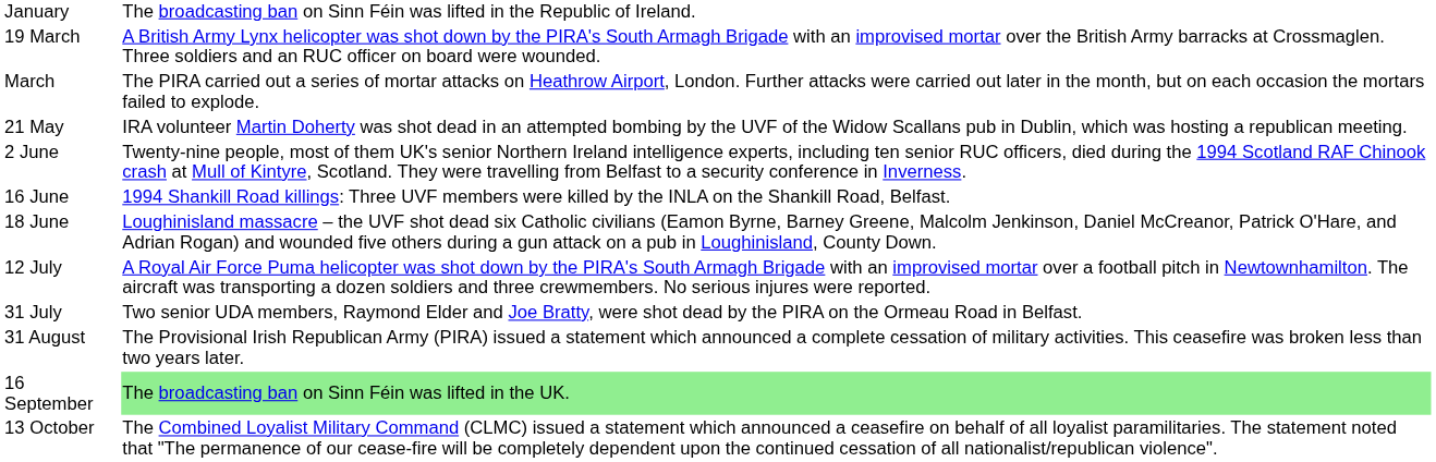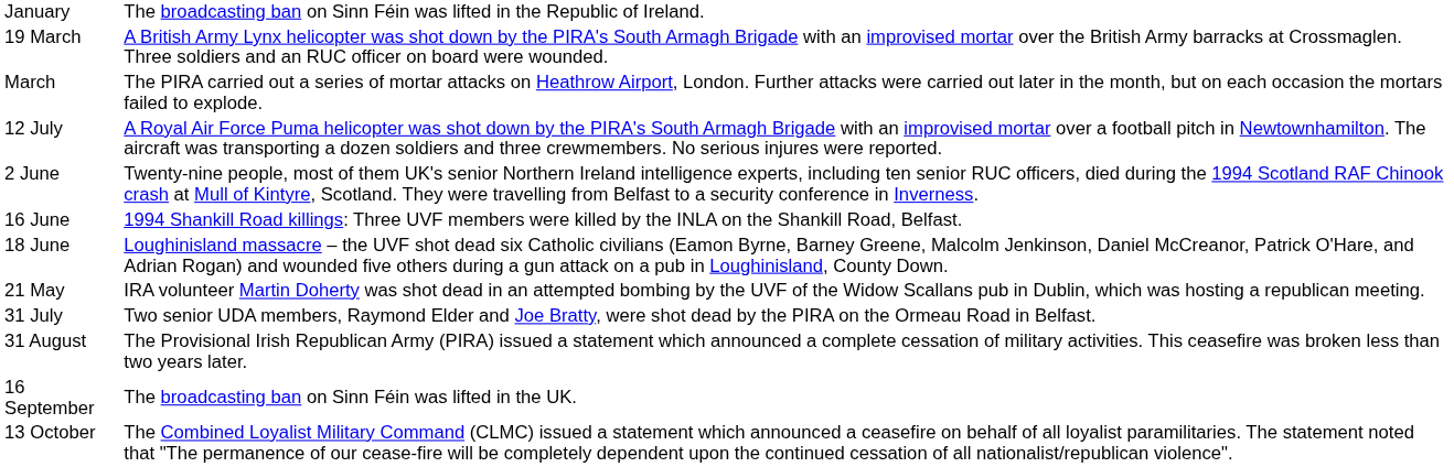rows swapped: 21 May <-> 12 July
16 September | column 2: lightgreen background -> no background
